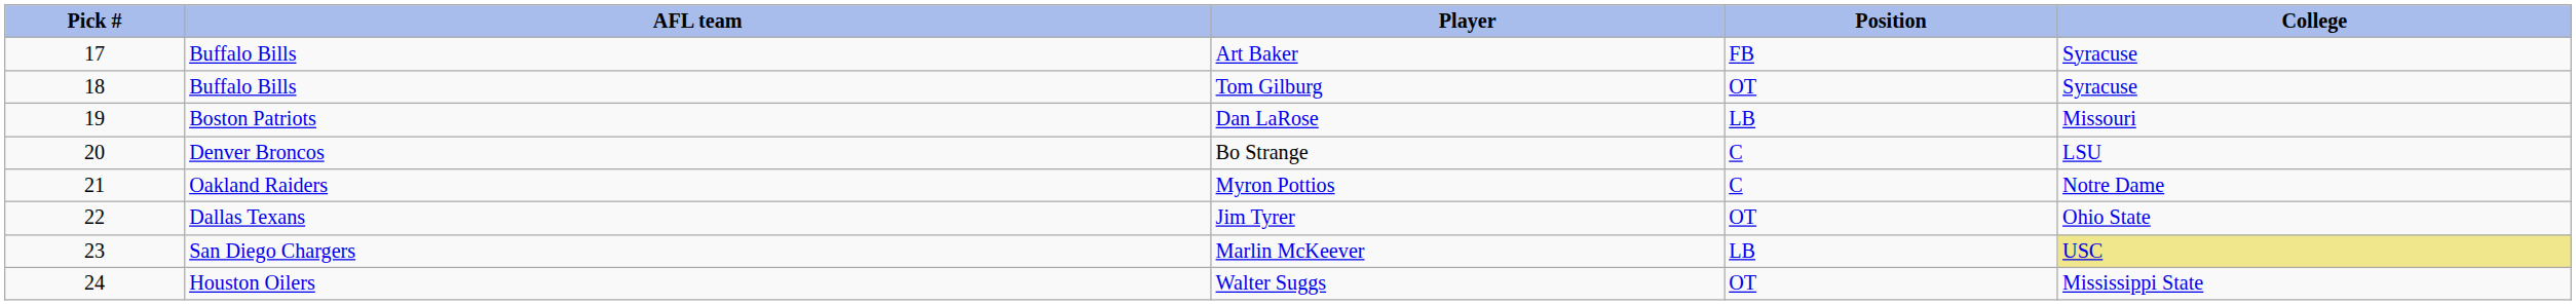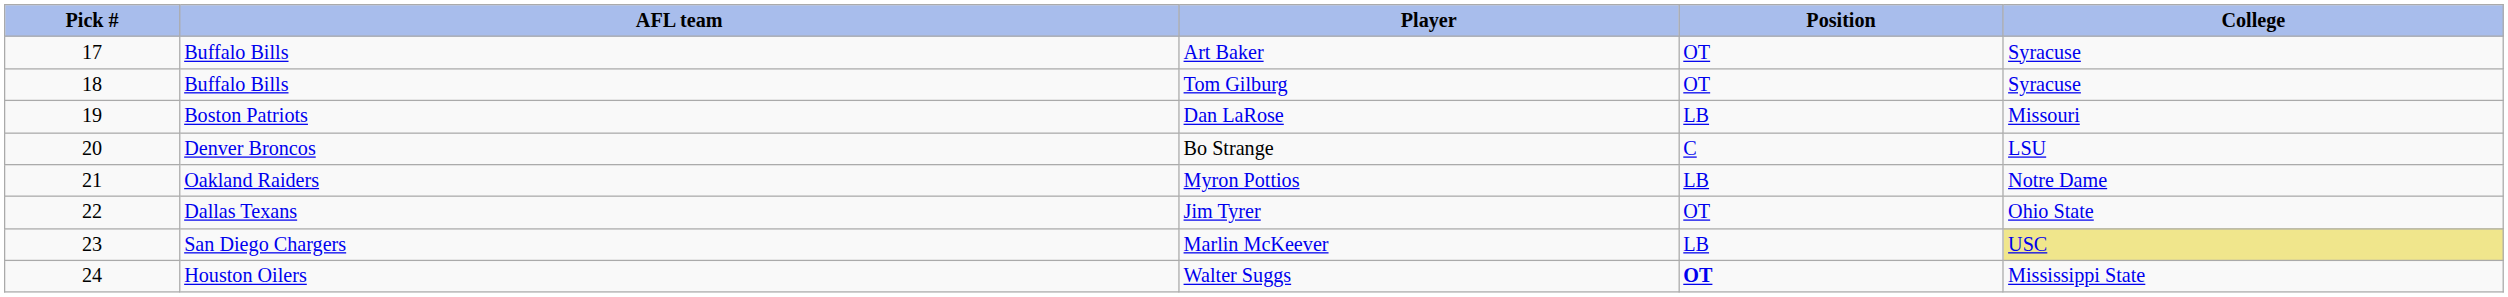Art Baker | Position: FB -> OT
Myron Pottios | Position: C -> LB
Walter Suggs | Position: normal -> bold
